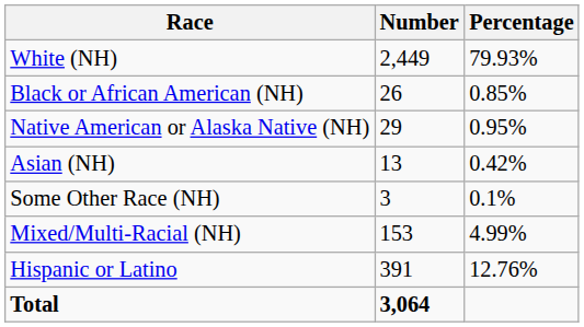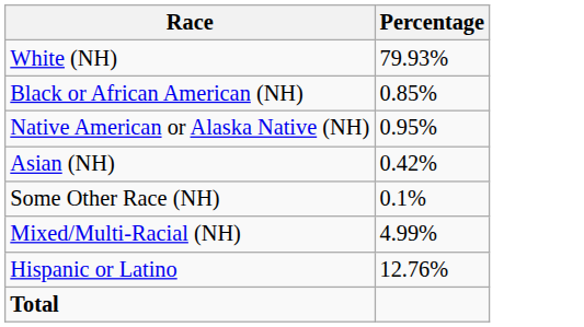- column: Number | 2,449 | 26 | 29 | 13 | 3 | 153 | 391 | 3,064
